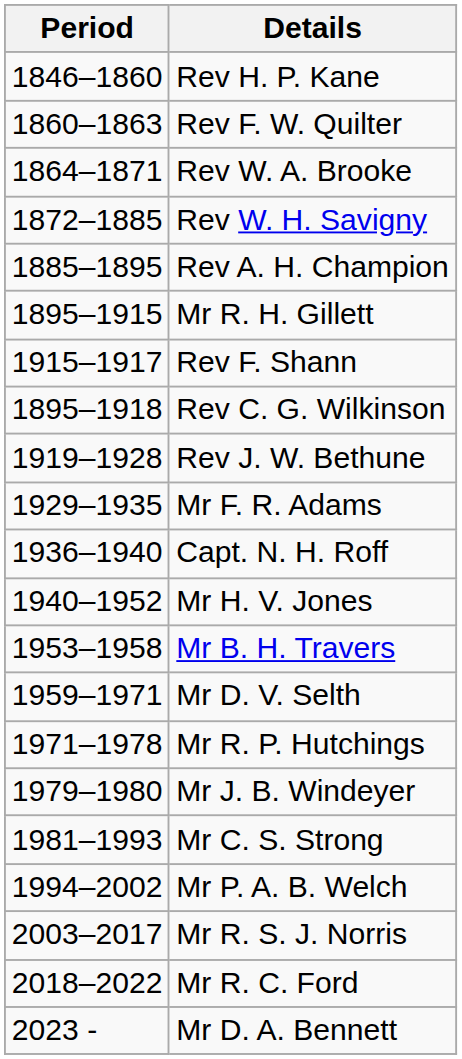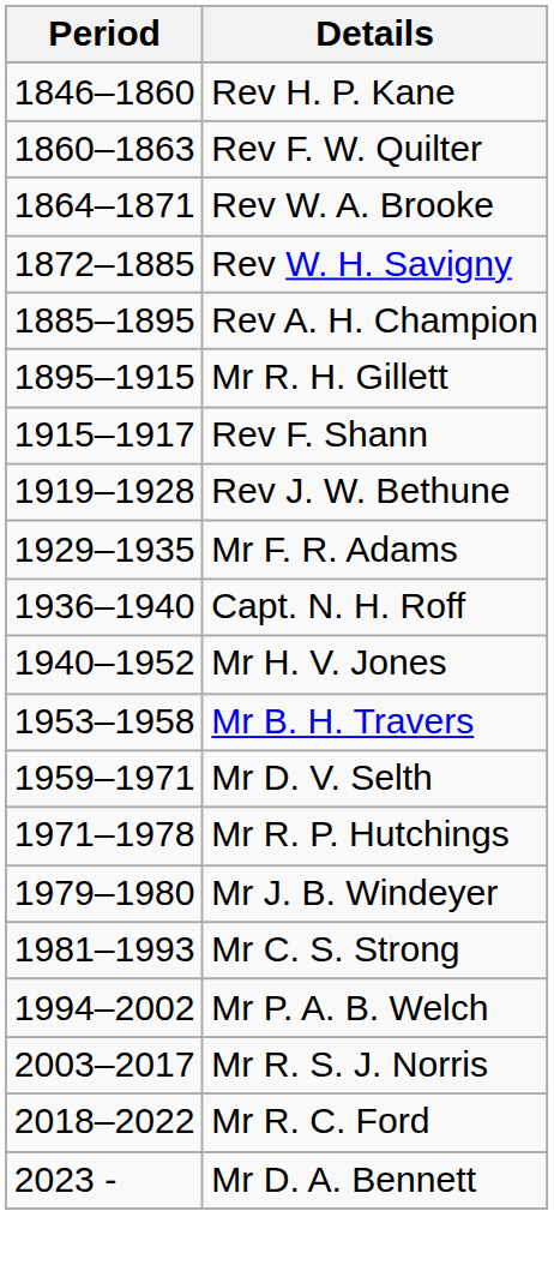- row: 1895–1918 | Rev C. G. Wilkinson
